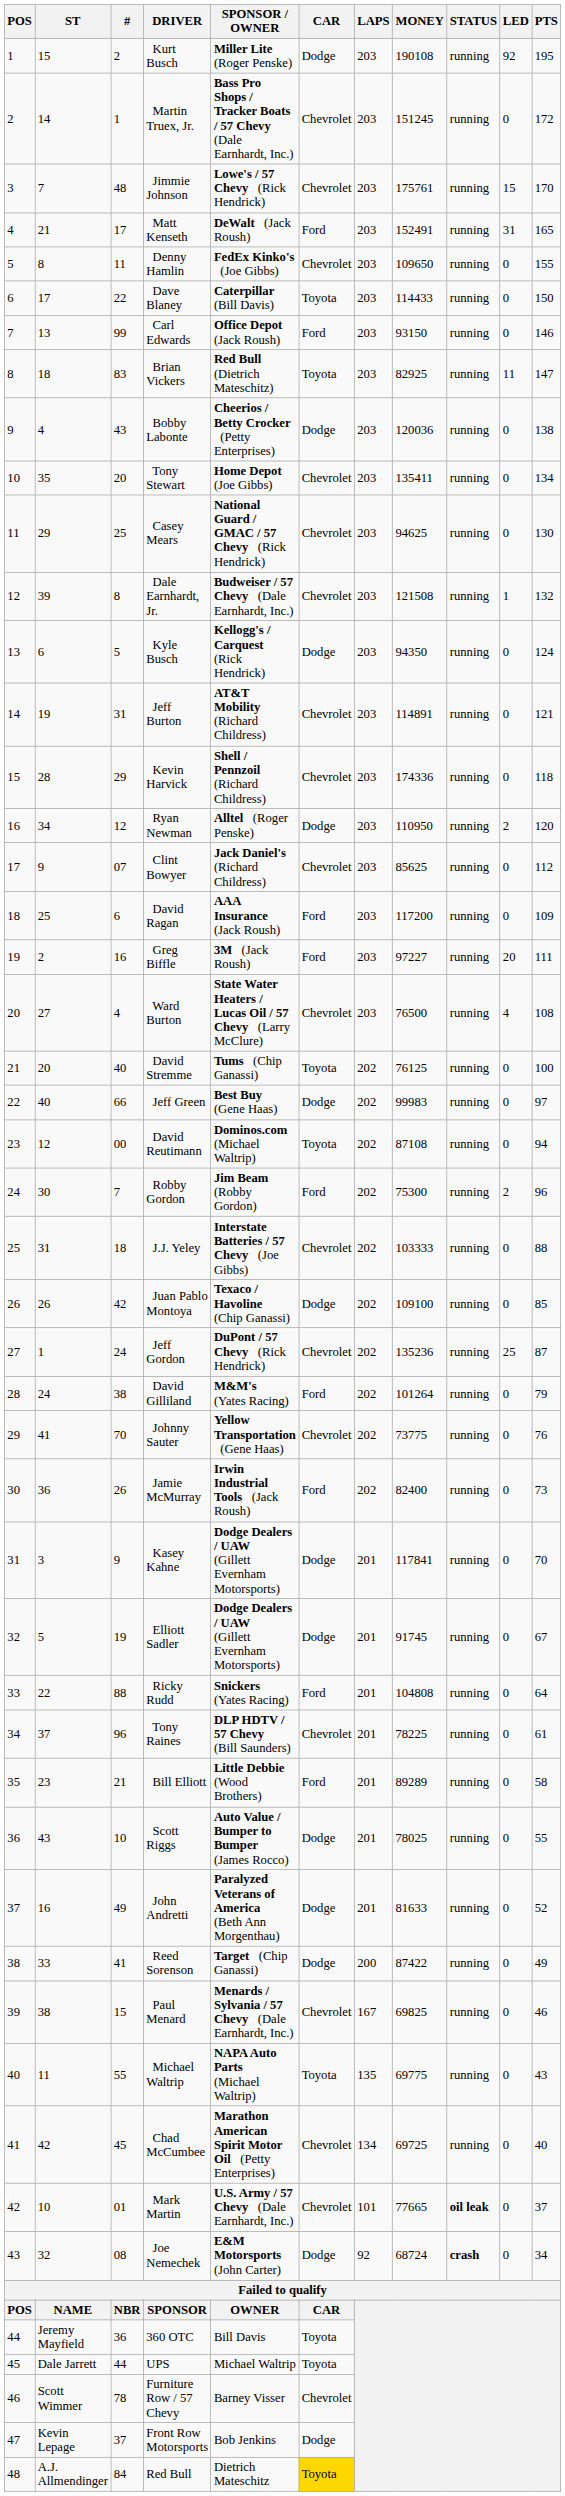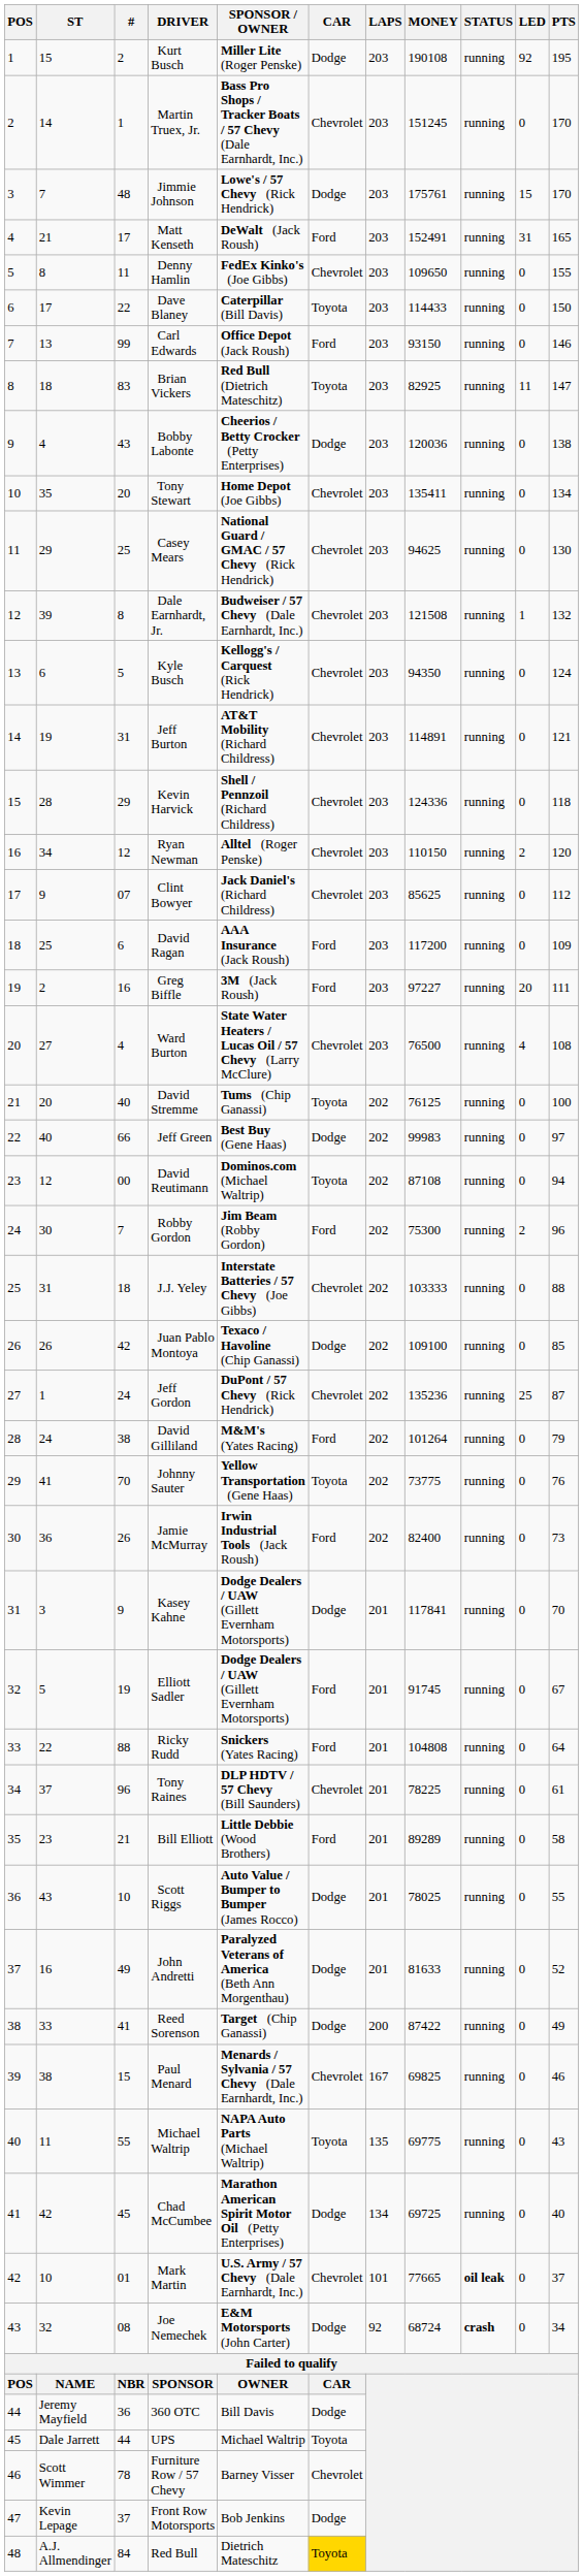Martin Truex, Jr. | PTS: 172 -> 170
Jimmie Johnson | CAR: Chevrolet -> Dodge
Kyle Busch | CAR: Dodge -> Chevrolet
Kevin Harvick | MONEY: 174336 -> 124336
Ryan Newman | CAR: Dodge -> Chevrolet
Ryan Newman | MONEY: 110950 -> 110150
Johnny Sauter | CAR: Chevrolet -> Toyota
Elliott Sadler | CAR: Dodge -> Ford
Chad McCumbee | CAR: Chevrolet -> Dodge
360 OTC | CAR: Toyota -> Dodge
